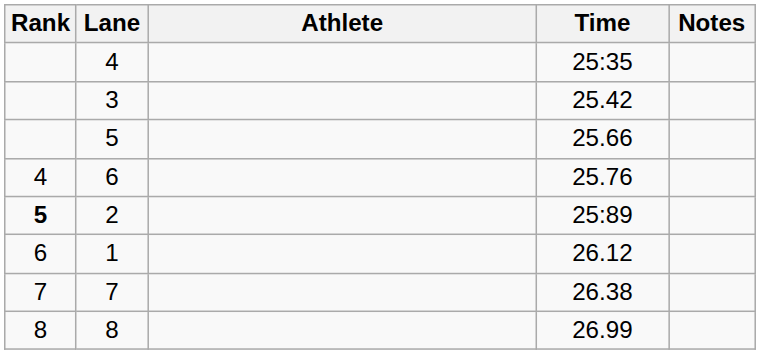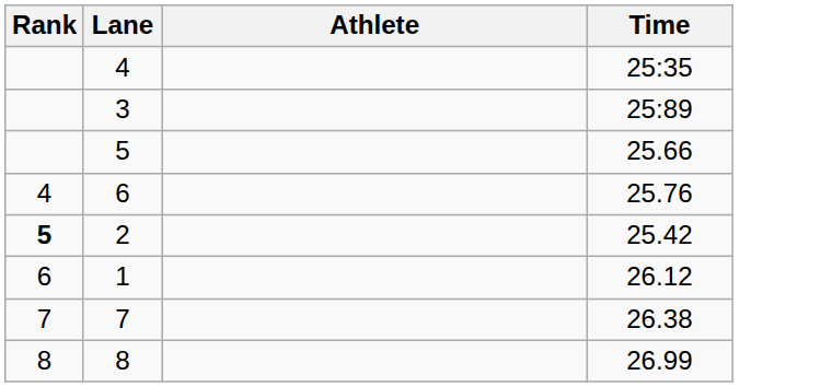- column: Notes
3 | Time: 25.42 -> 25:89
2 | Time: 25:89 -> 25.42
